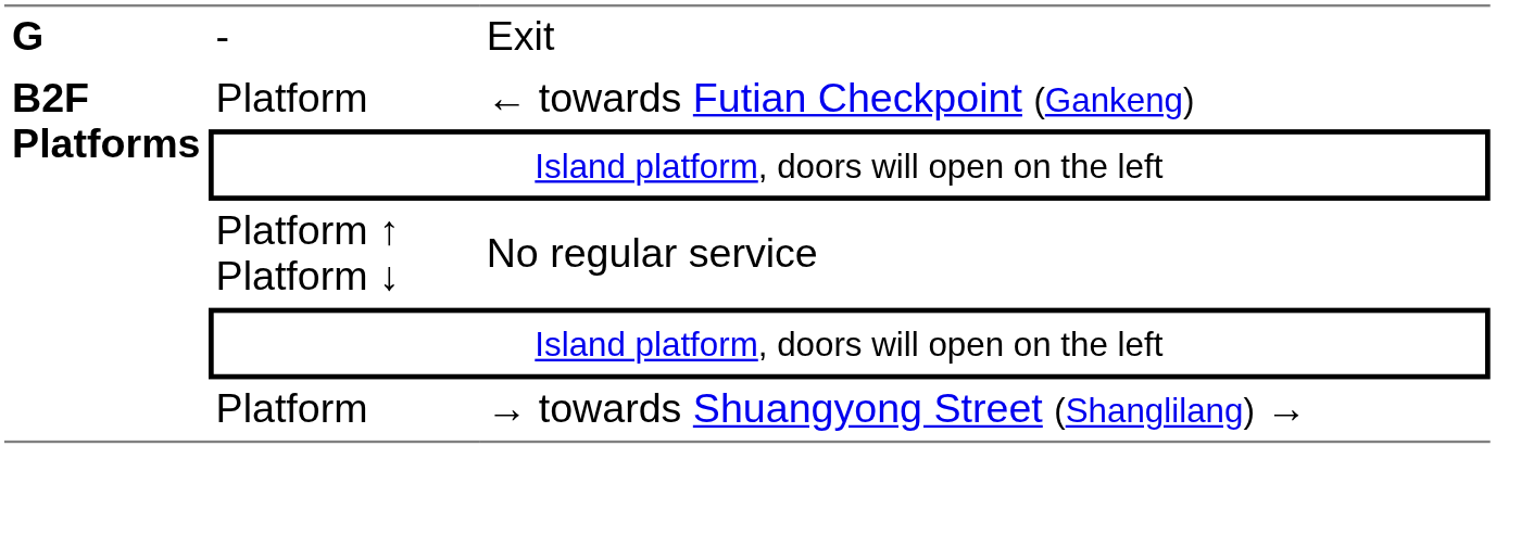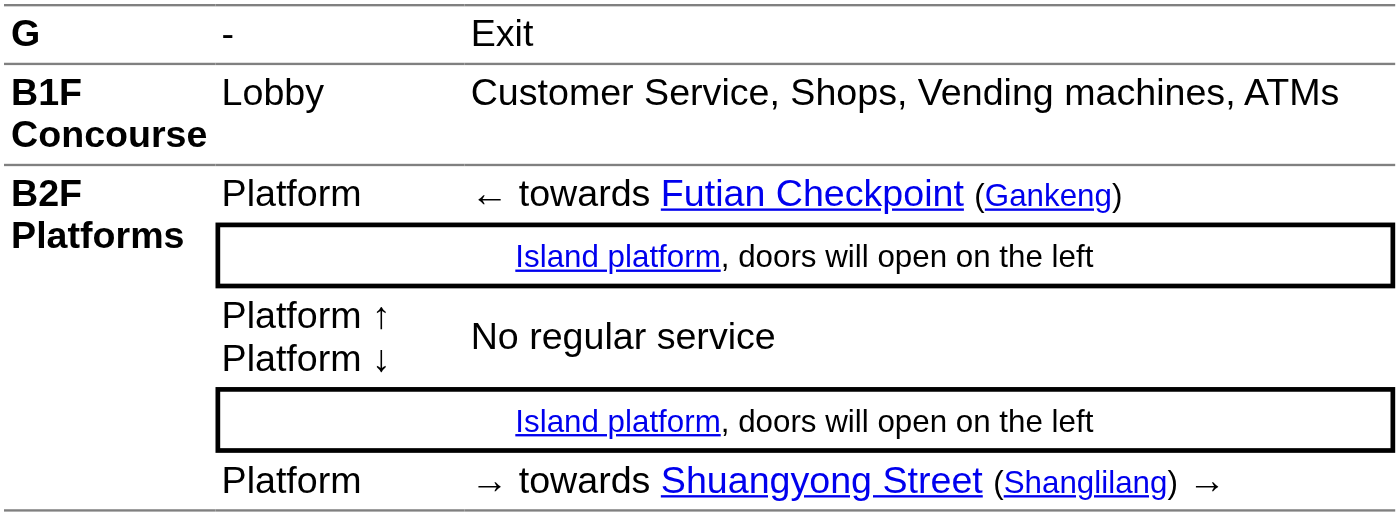+ row: B1F Concourse | Lobby | Customer Service, Shops, Vending machines, ATMs
